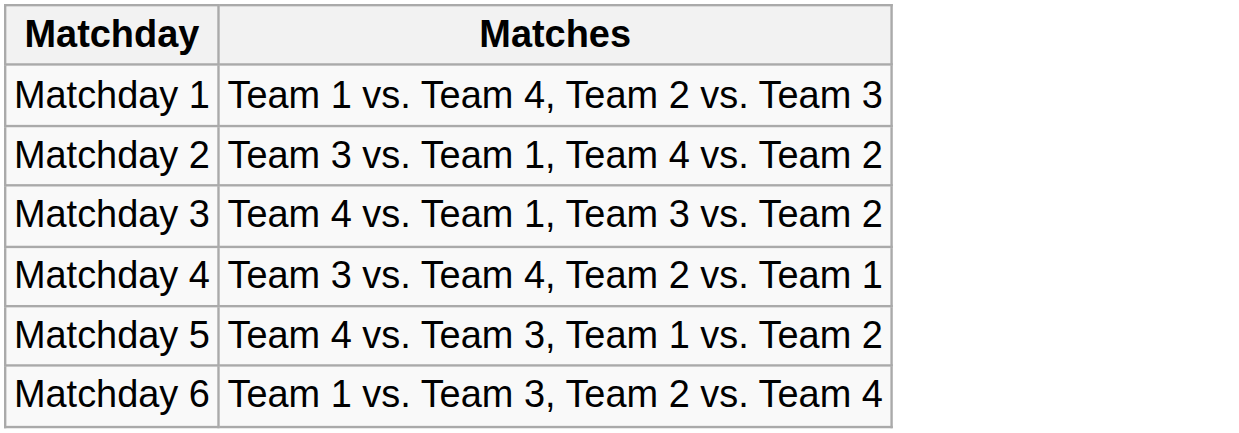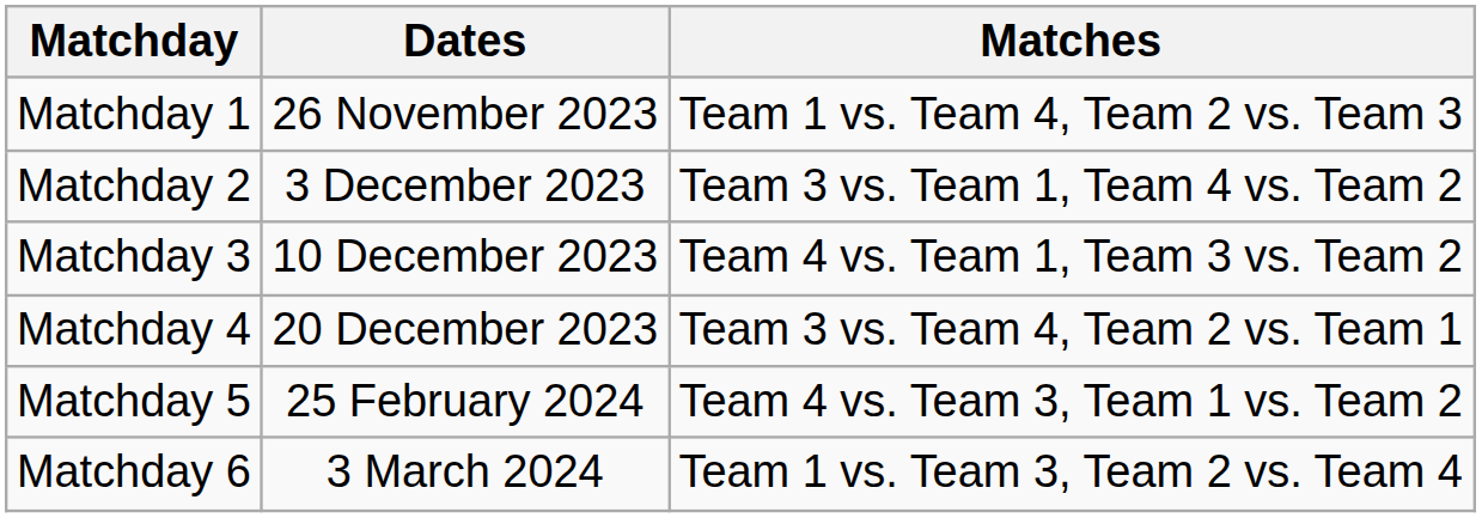+ column: Dates | 26 November 2023 | 3 December 2023 | 10 December 2023 | 20 December 2023 | 25 February 2024 | 3 March 2024
